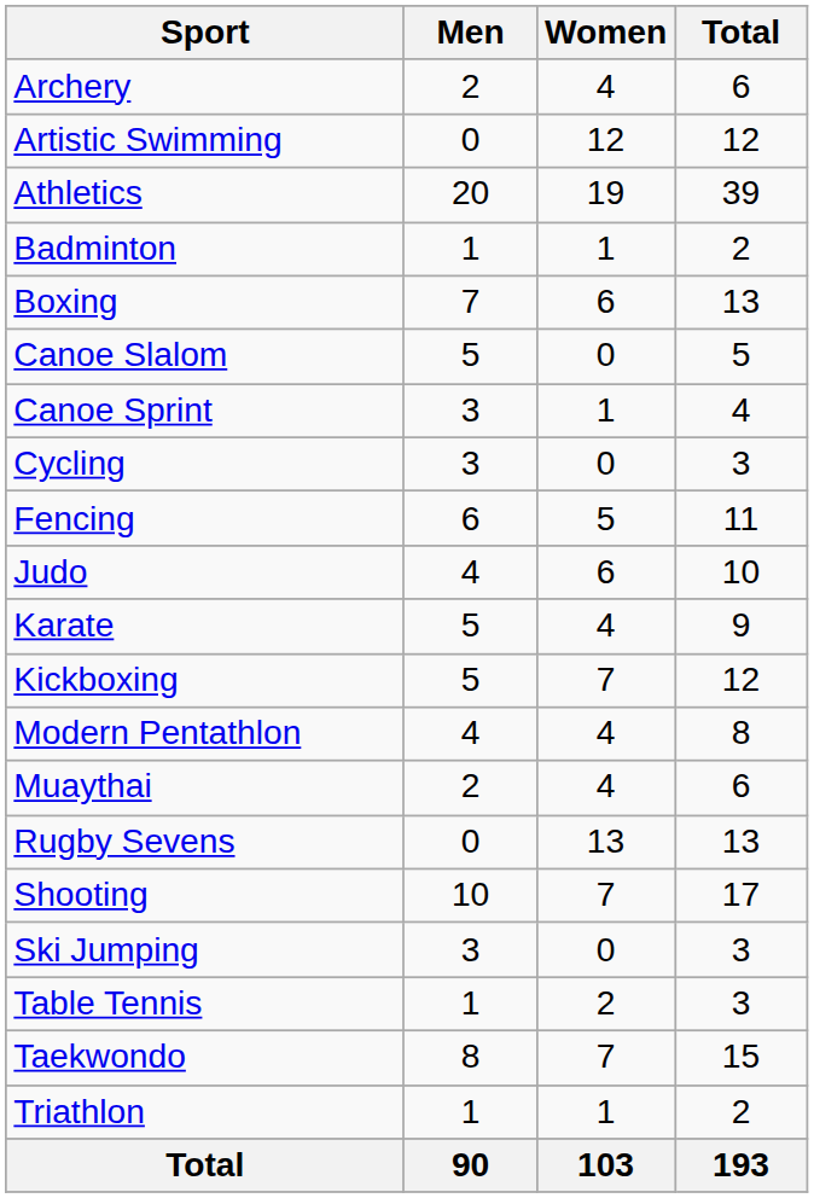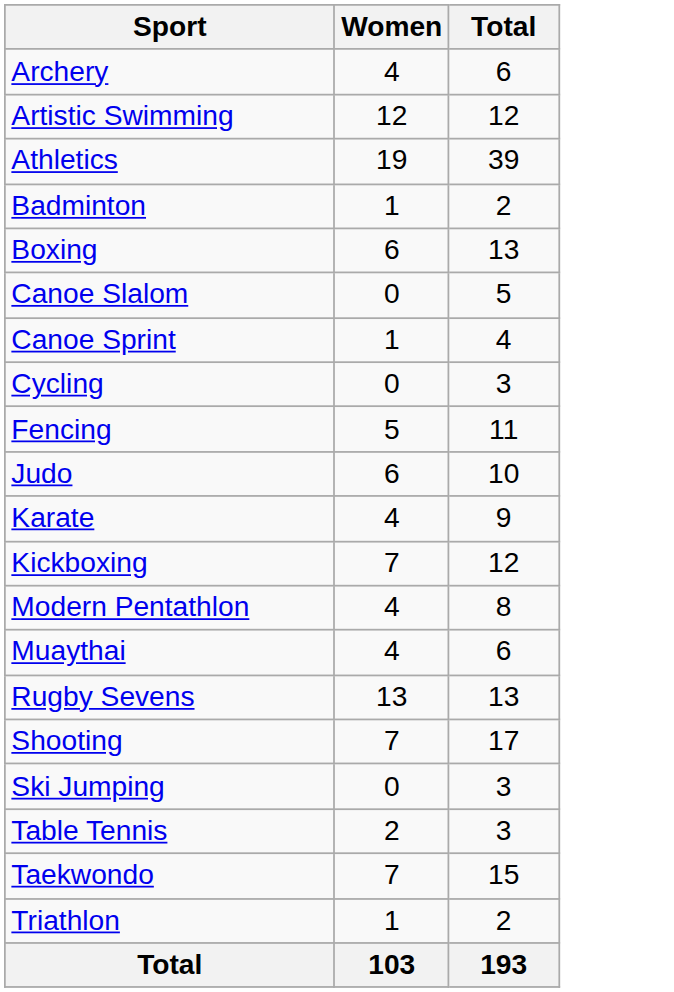- column: Men | 2 | 0 | 20 | 1 | 7 | 5 | 3 | 3 | 6 | 4 | 5 | 5 | 4 | 2 | 0 | 10 | 3 | 1 | 8 | 1 | 90
